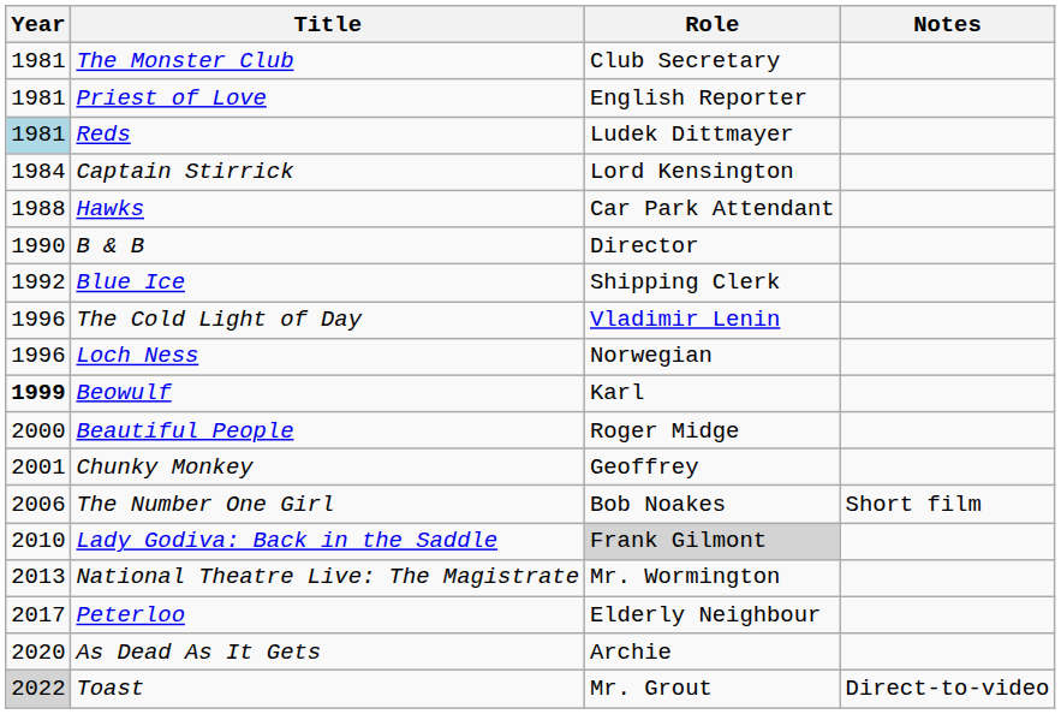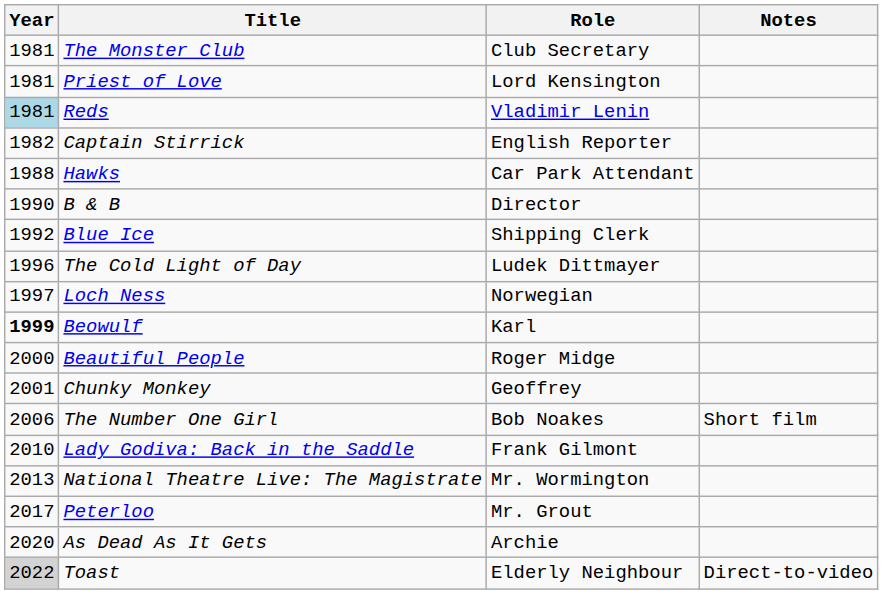Priest of Love | Role: English Reporter -> Lord Kensington
Reds | Role: Ludek Dittmayer -> Vladimir Lenin
Captain Stirrick | Year: 1984 -> 1982
Captain Stirrick | Role: Lord Kensington -> English Reporter
The Cold Light of Day | Role: Vladimir Lenin -> Ludek Dittmayer
Loch Ness | Year: 1996 -> 1997
Lady Godiva: Back in the Saddle | Role: lightgrey background -> no background
Peterloo | Role: Elderly Neighbour -> Mr. Grout
Toast | Role: Mr. Grout -> Elderly Neighbour
